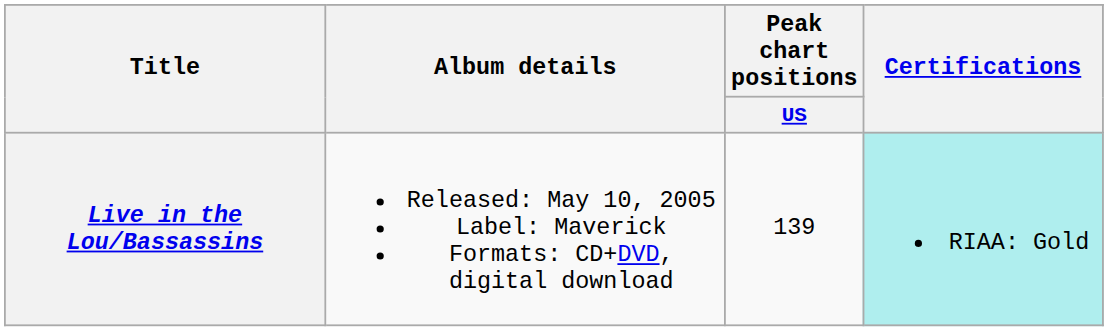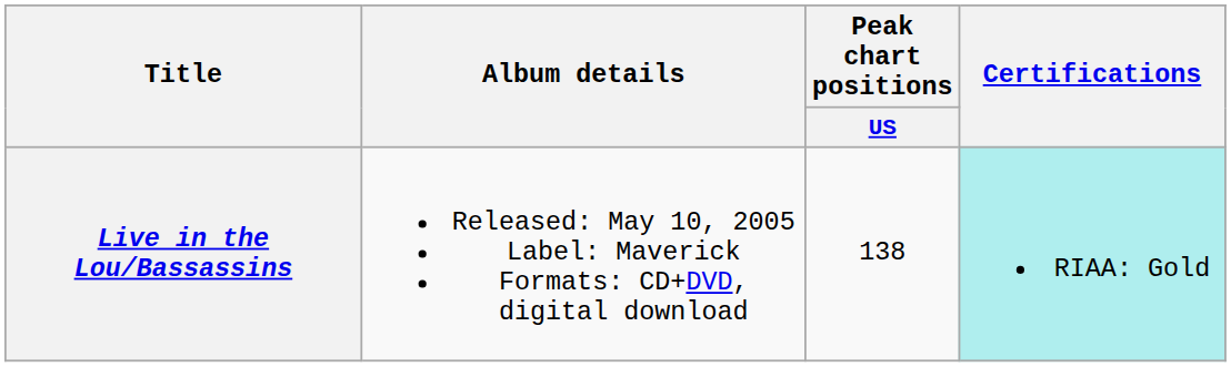Live in the Lou/Bassassins | Peak chart positions / US: 139 -> 138
